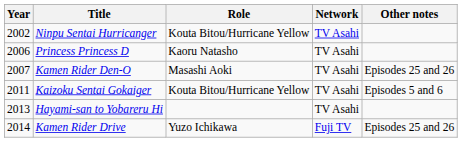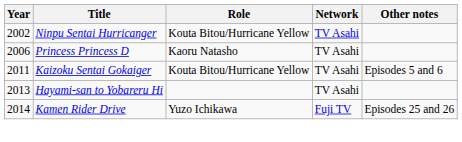- row: 2007 | Kamen Rider Den-O | Masashi Aoki | TV Asahi | Episodes 25 and 26
